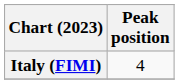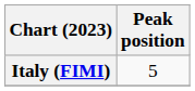Italy (FIMI) | Peak position: 4 -> 5
